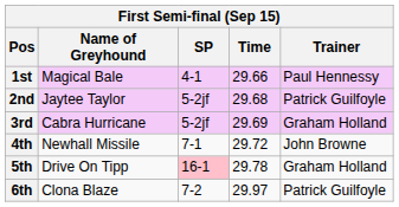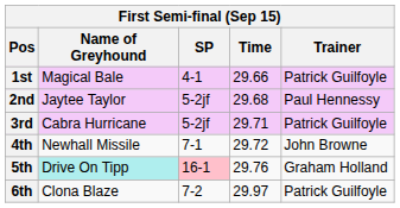1st | Trainer: Paul Hennessy -> Patrick Guilfoyle
2nd | Trainer: Patrick Guilfoyle -> Paul Hennessy
3rd | Time: 29.69 -> 29.71
3rd | Trainer: Graham Holland -> Patrick Guilfoyle
5th | Name of Greyhound: no background -> paleturquoise background
5th | Time: 29.78 -> 29.76
